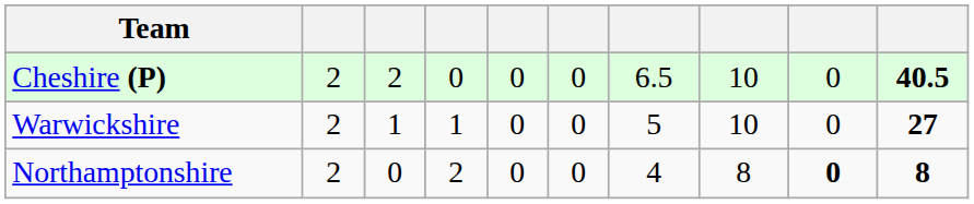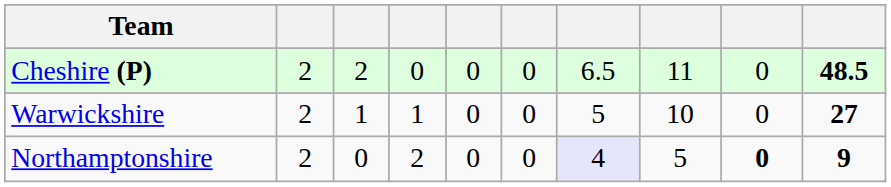Cheshire (P) | column 8: 10 -> 11
Cheshire (P) | column 10: 40.5 -> 48.5
Northamptonshire | column 7: no background -> lavender background
Northamptonshire | column 8: 8 -> 5
Northamptonshire | column 10: 8 -> 9
